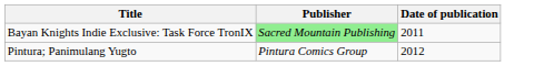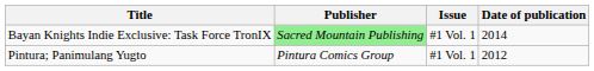+ column: Issue | #1 Vol. 1 | #1 Vol. 1
Bayan Knights Indie Exclusive: Task Force TronIX | Date of publication: 2011 -> 2014
